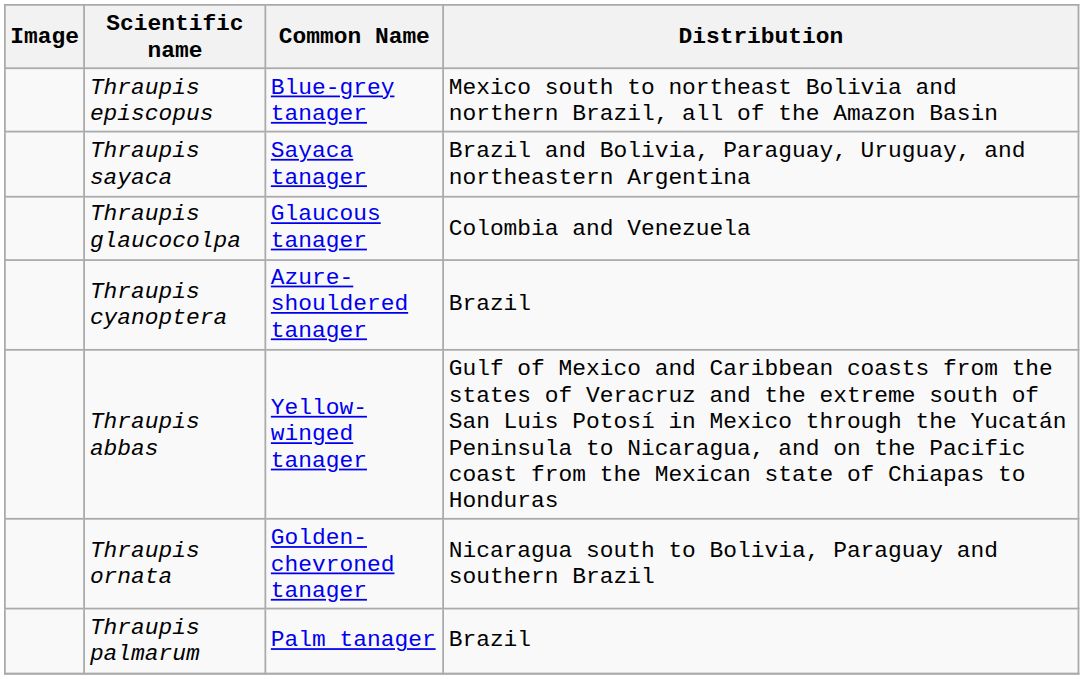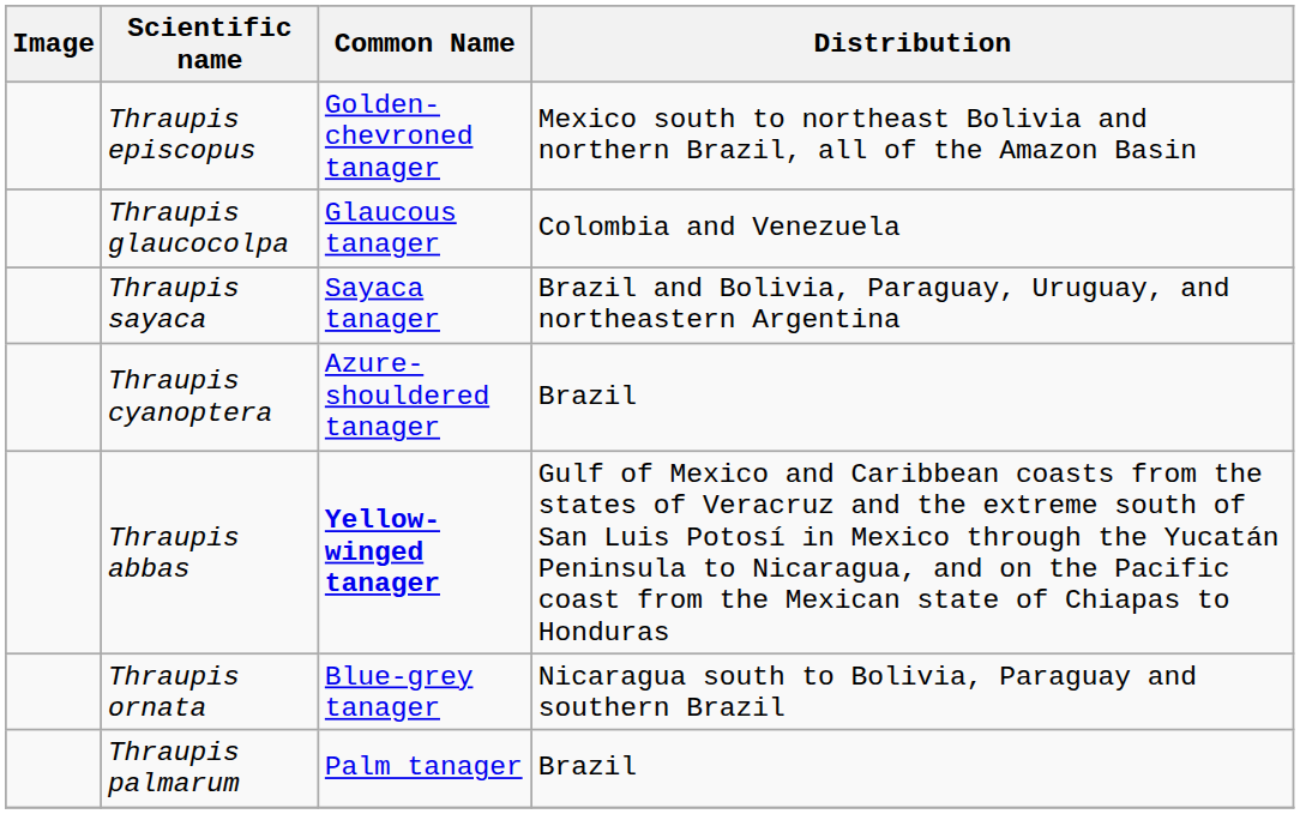Thraupis episcopus | Common Name: Blue-grey tanager -> Golden-chevroned tanager
rows swapped: Thraupis sayaca <-> Thraupis glaucocolpa
Thraupis abbas | Common Name: normal -> bold
Thraupis ornata | Common Name: Golden-chevroned tanager -> Blue-grey tanager
